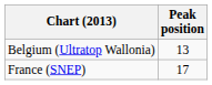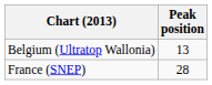France (SNEP) | Peak position: 17 -> 28
